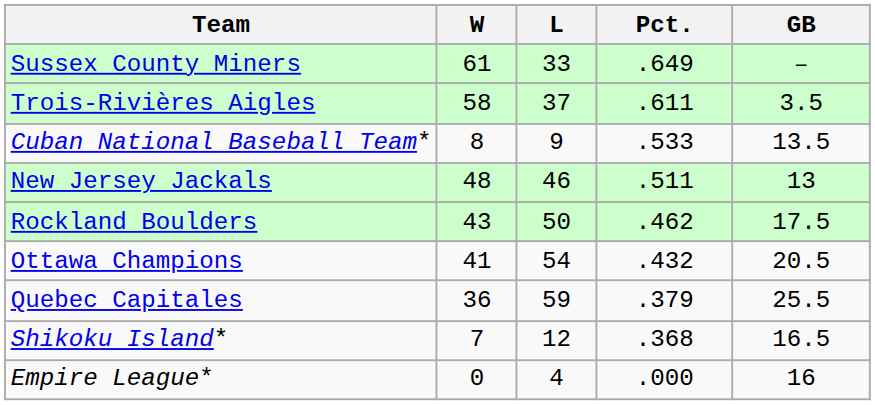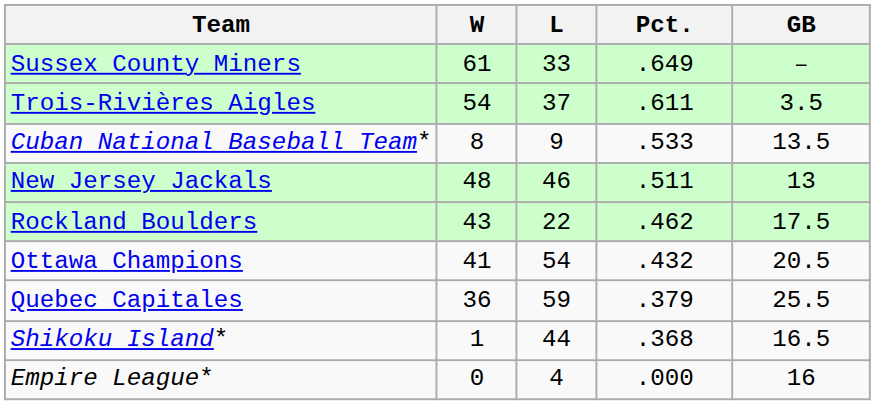Trois-Rivières Aigles | W: 58 -> 54
Rockland Boulders | L: 50 -> 22
Shikoku Island* | W: 7 -> 1
Shikoku Island* | L: 12 -> 44
